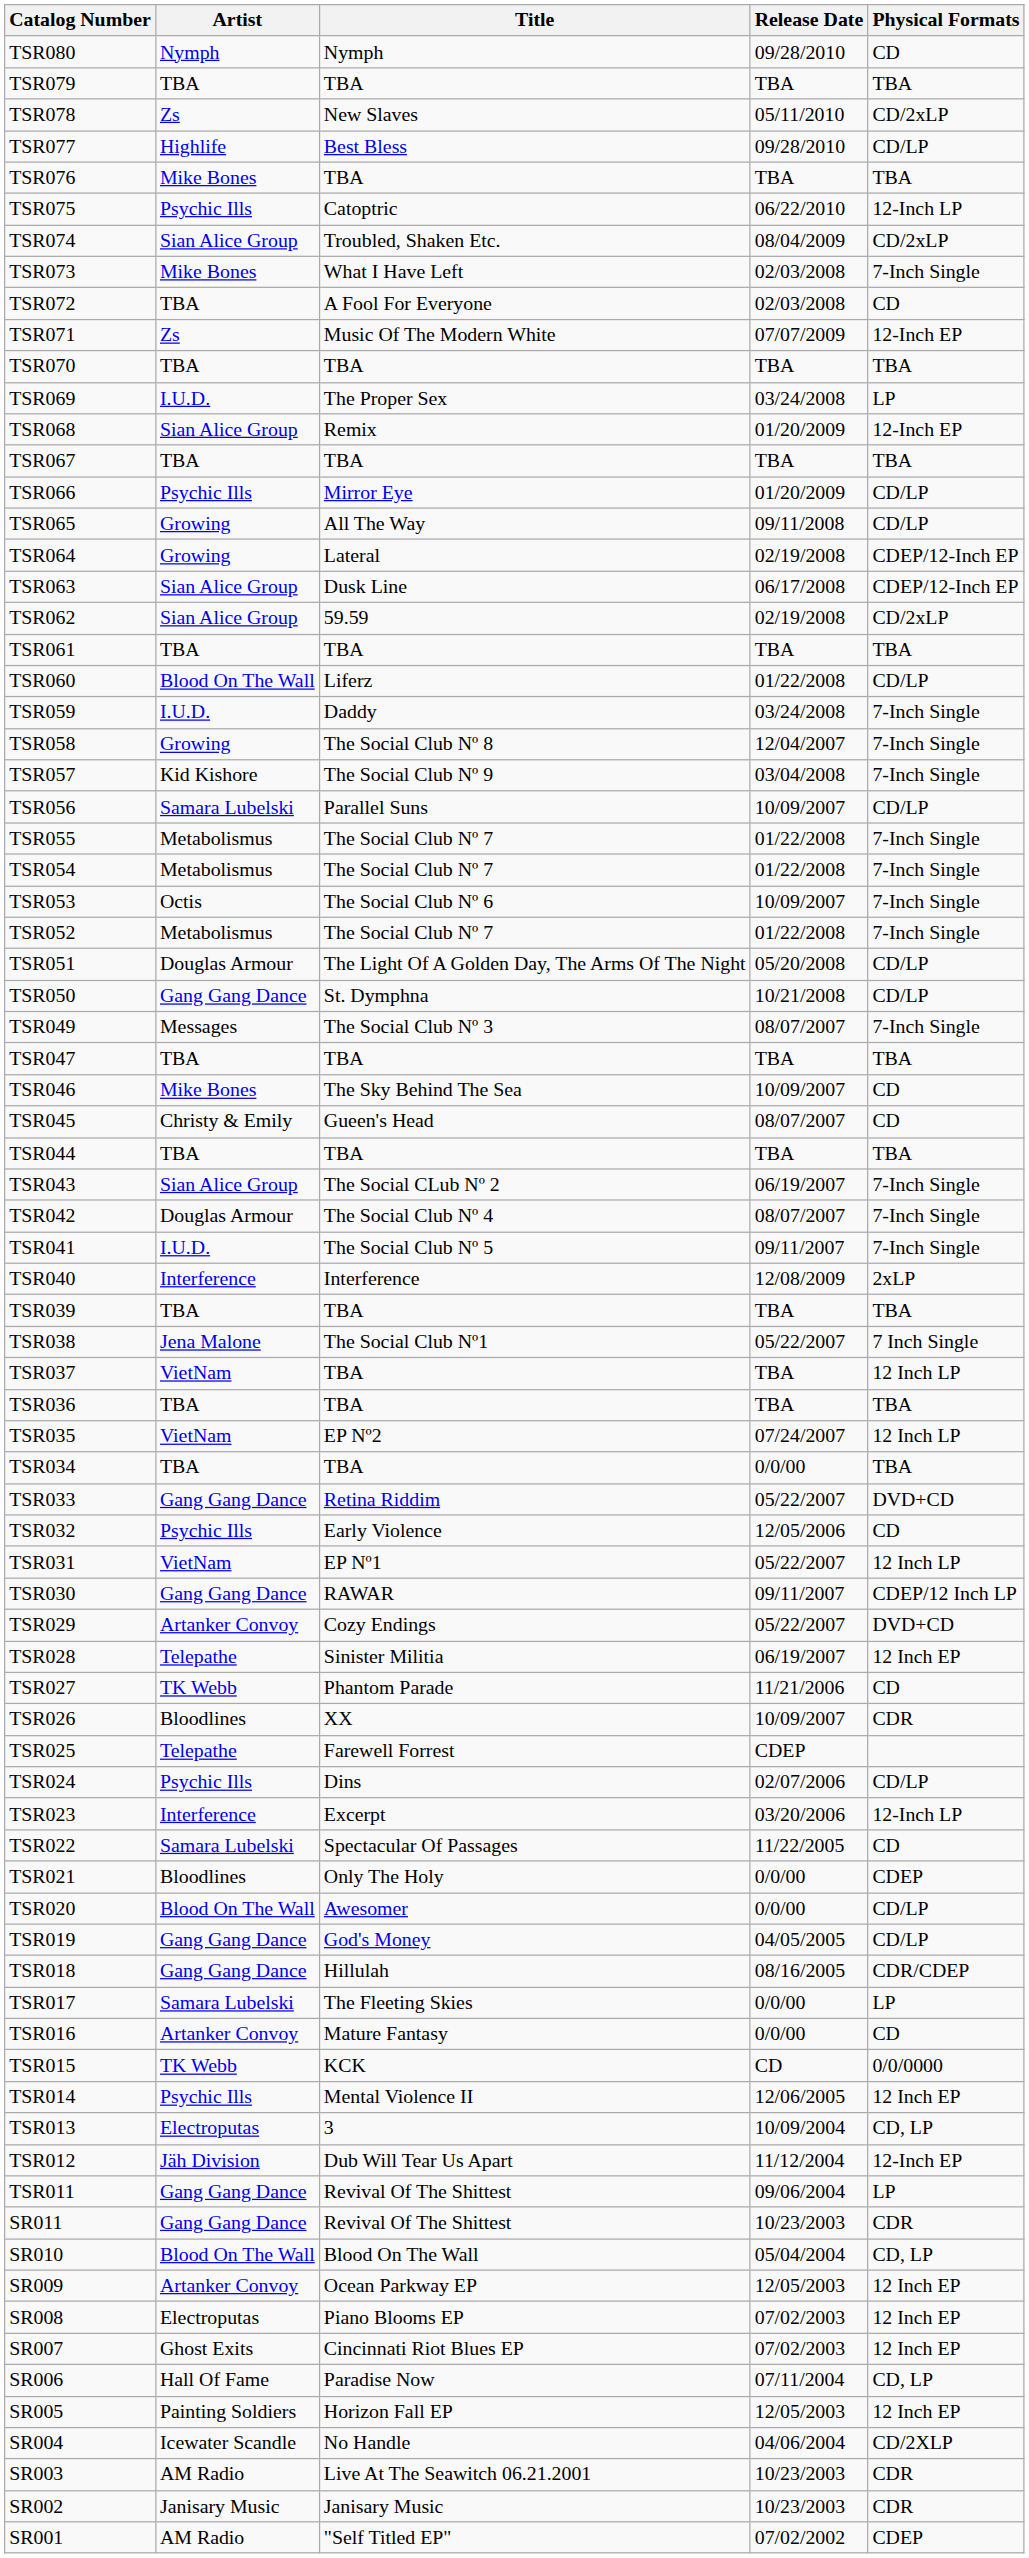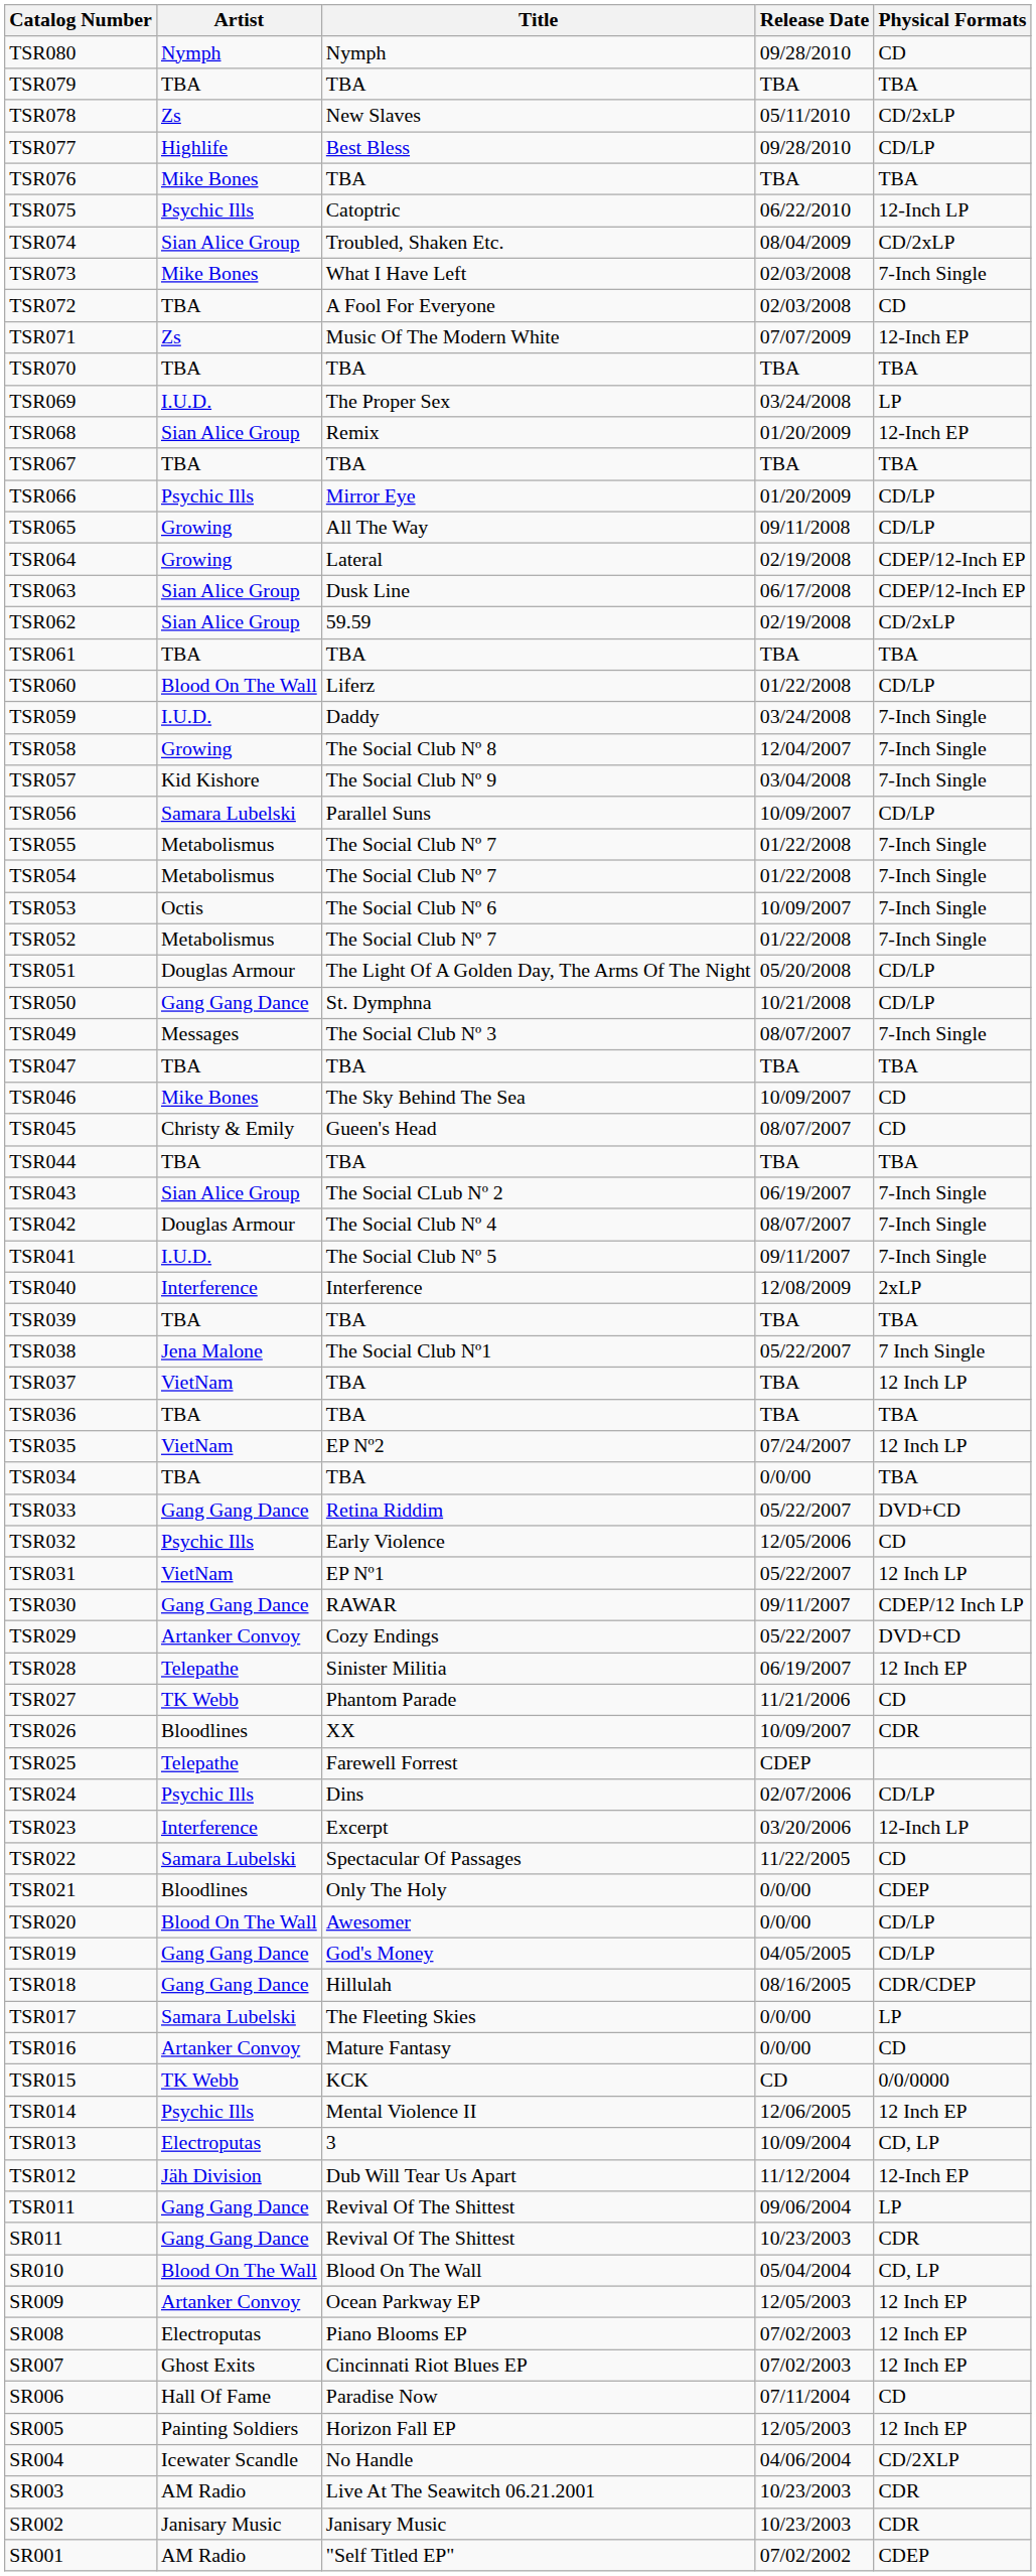SR006 | Physical Formats: CD, LP -> CD
